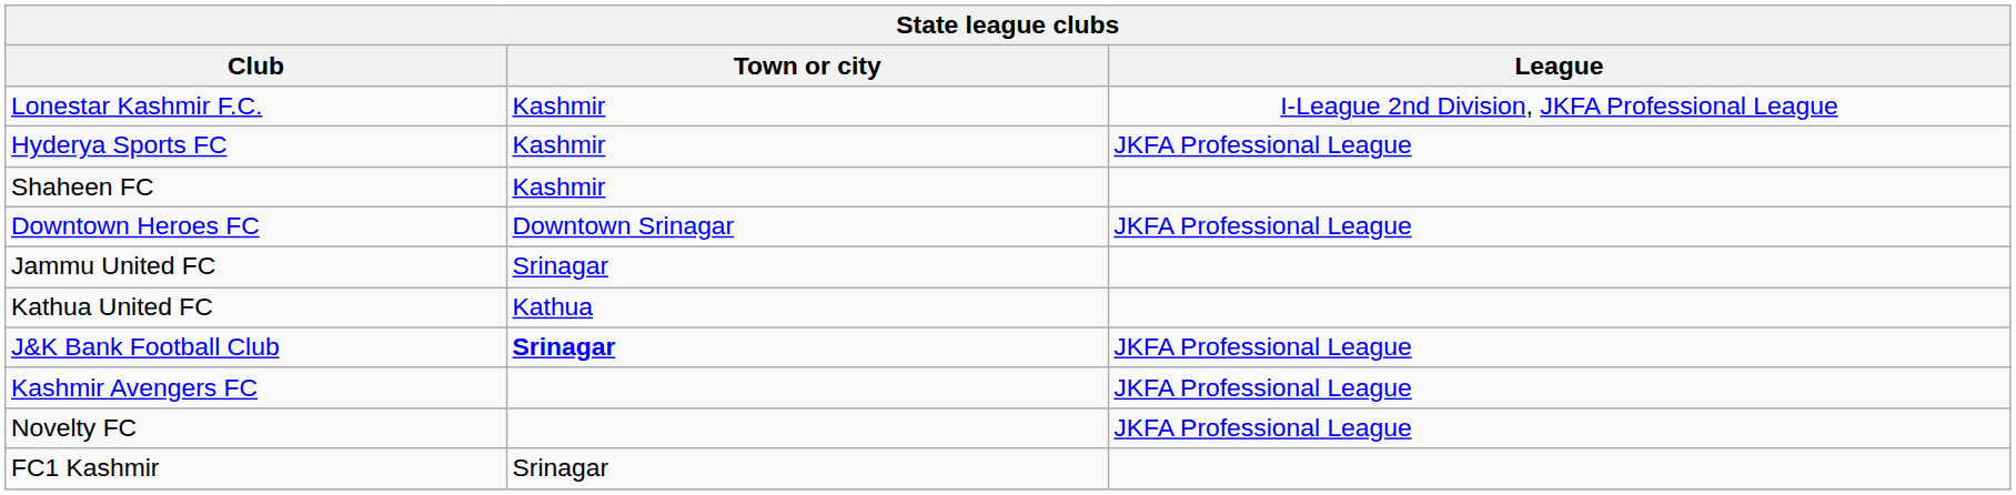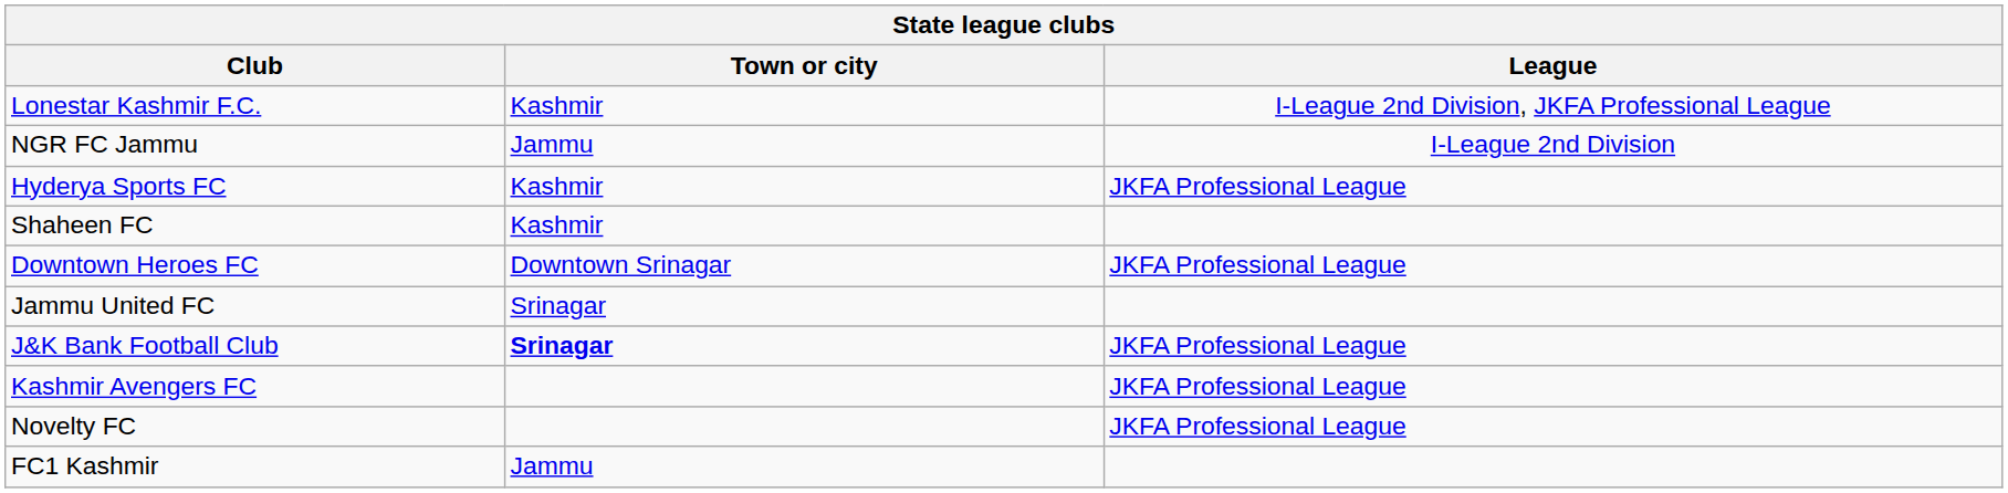+ row: NGR FC Jammu | Jammu | I-League 2nd Division
- row: Kathua United FC | Kathua
FC1 Kashmir | Town or city: Srinagar -> Jammu
